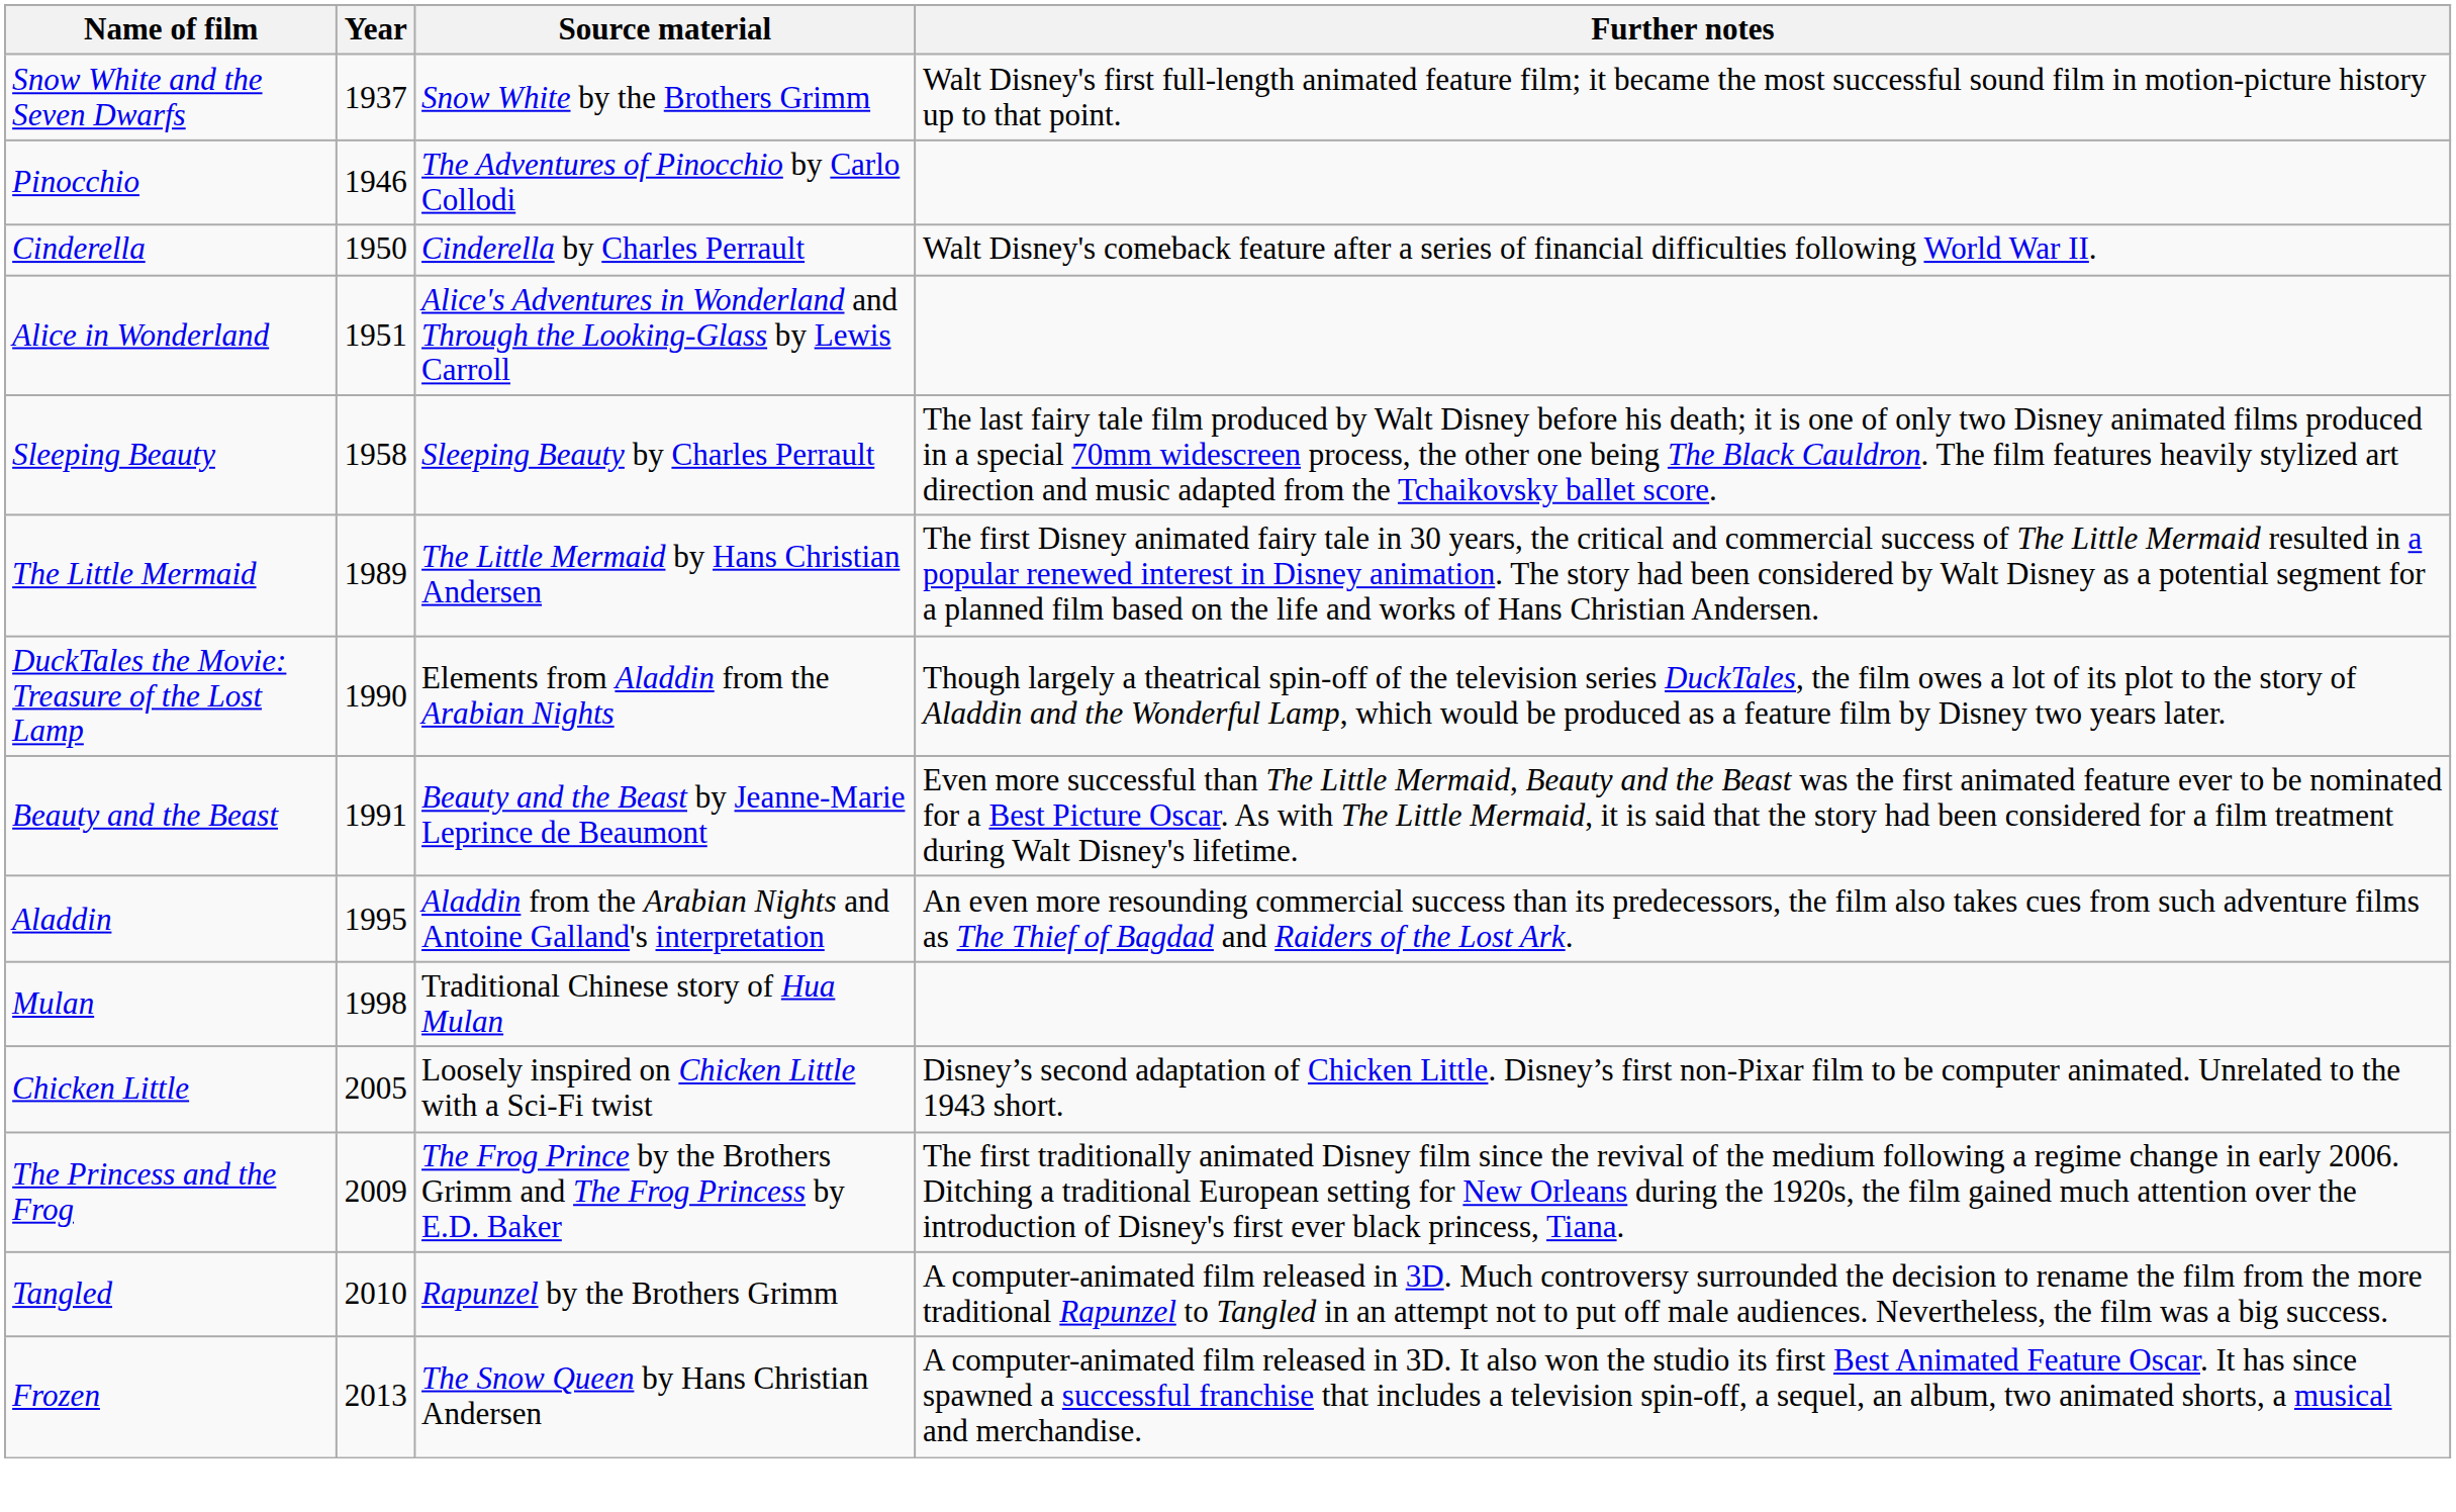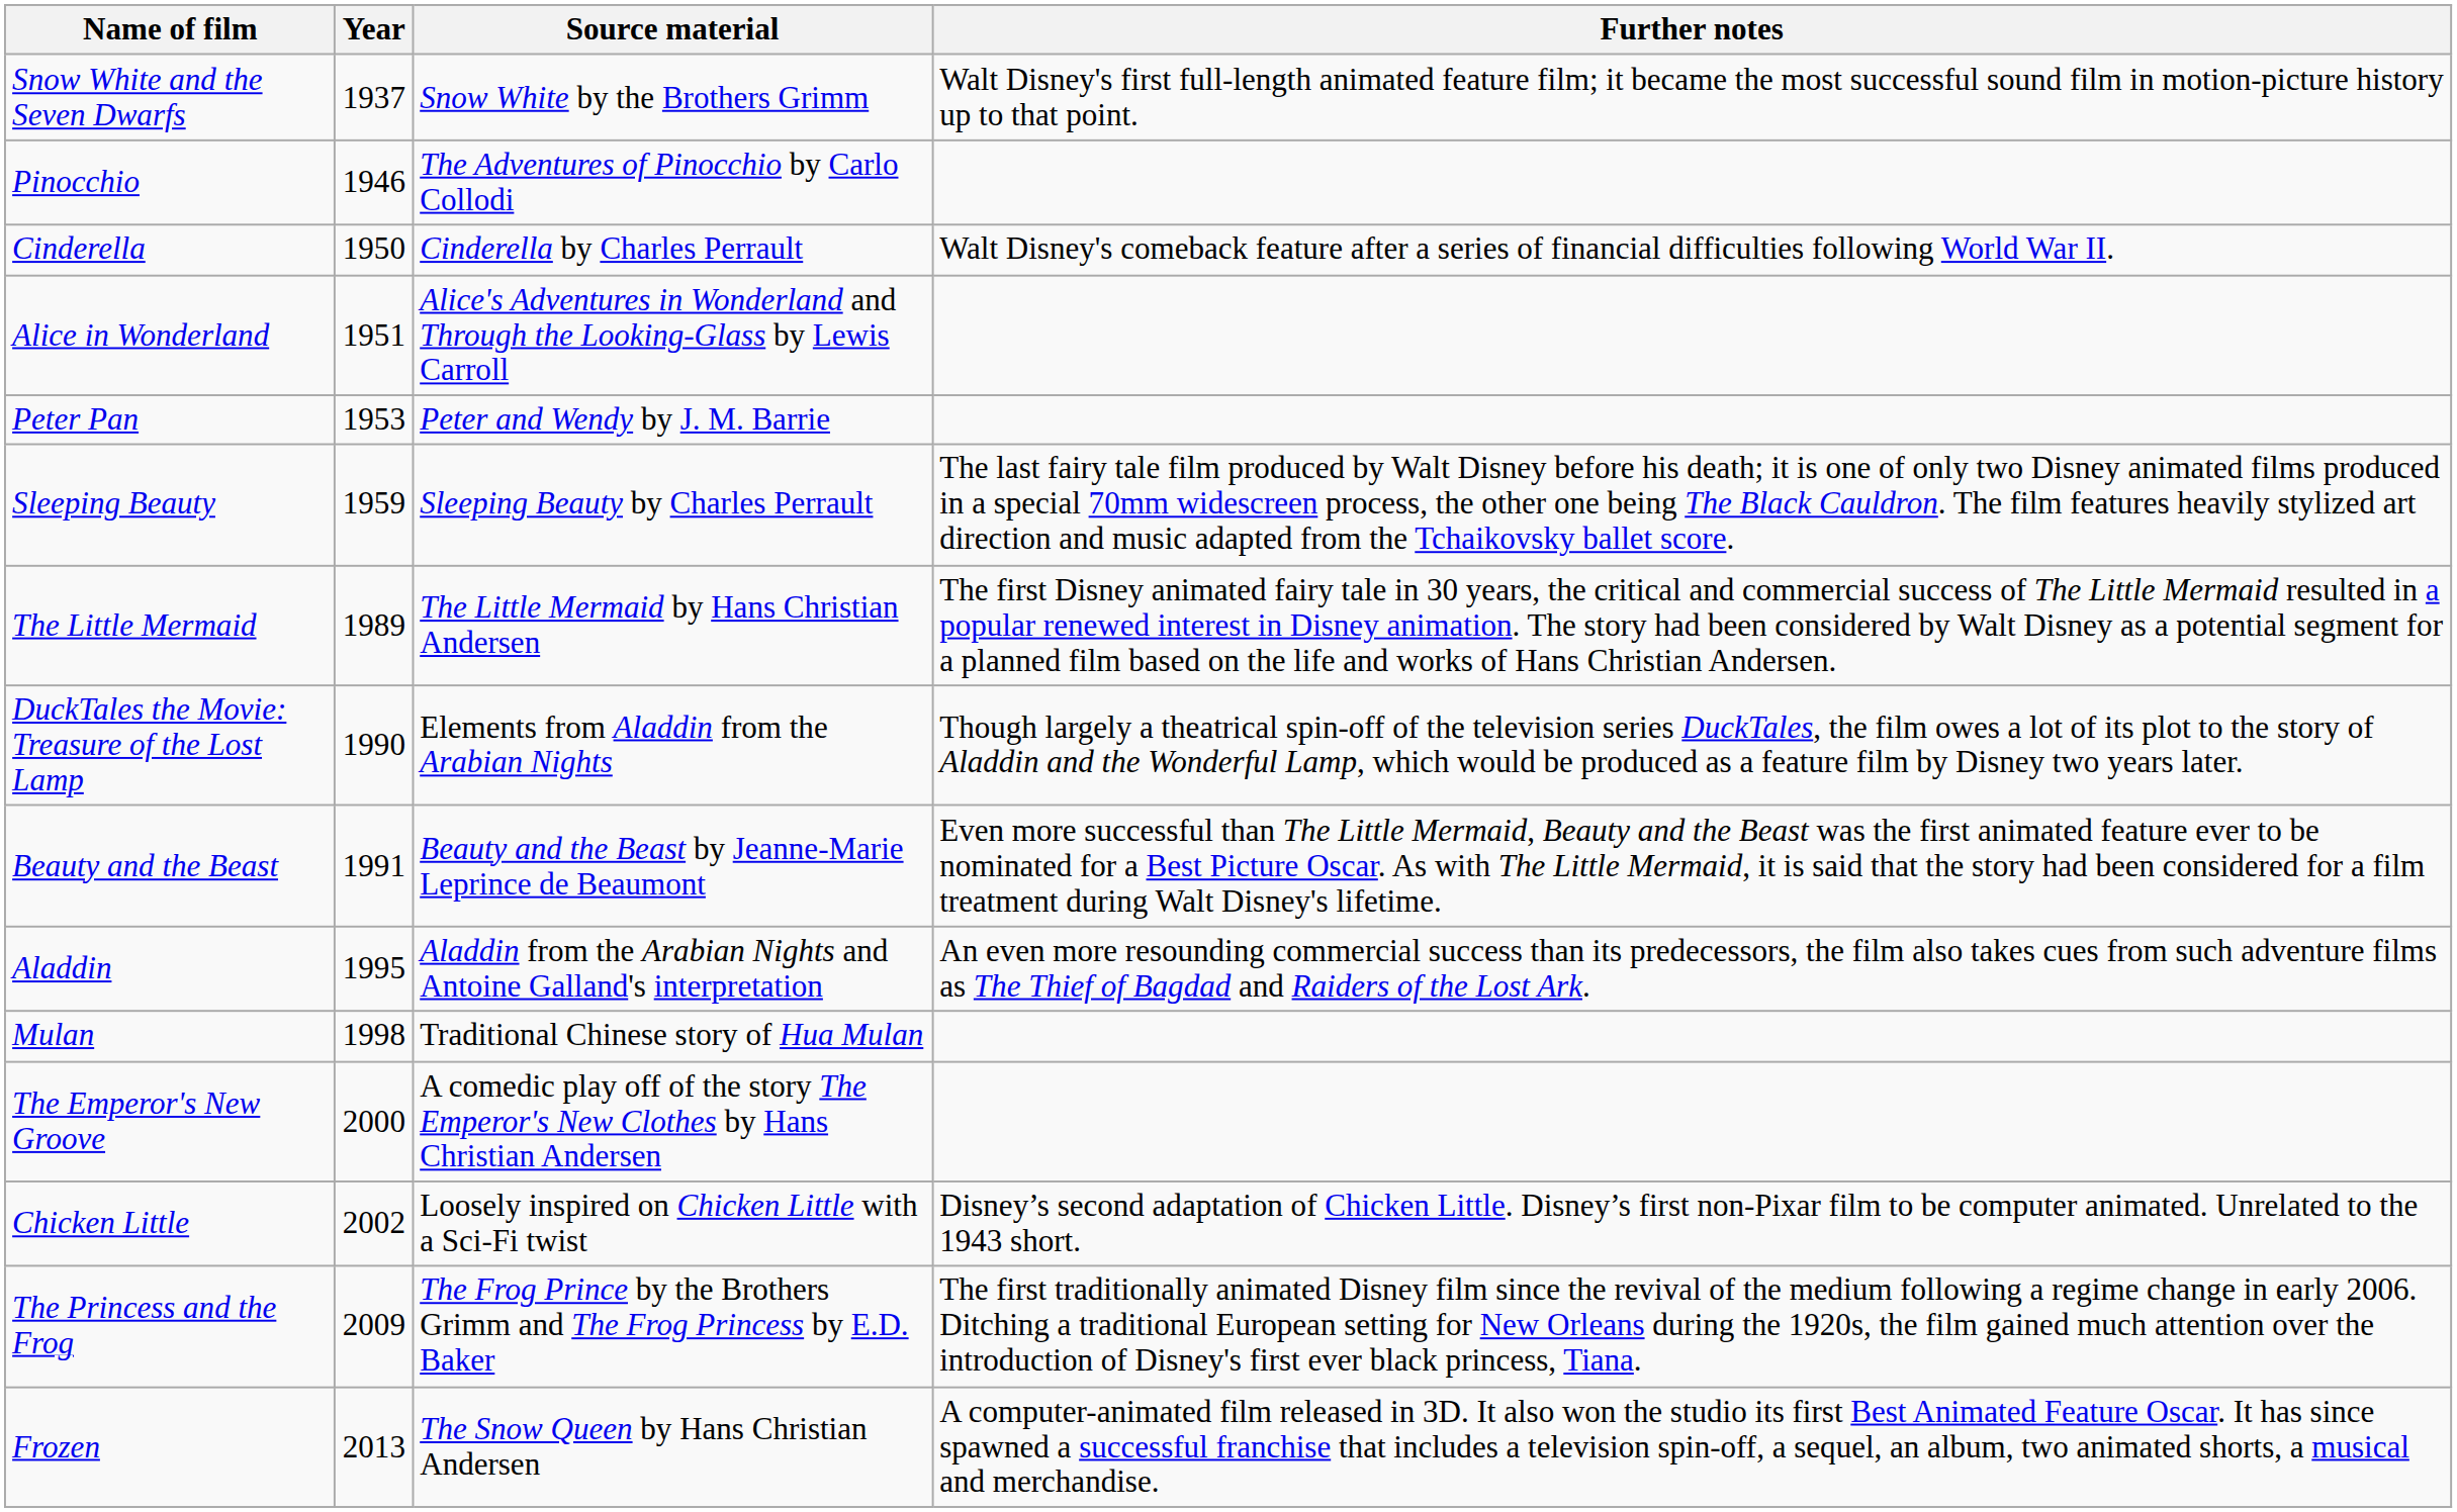+ row: Peter Pan | 1953 | Peter and Wendy by J. M. Barrie
Sleeping Beauty | Year: 1958 -> 1959
+ row: The Emperor's New Groove | 2000 | A comedic play off of the story The Emperor's New Clothes by Hans Christian Andersen
Chicken Little | Year: 2005 -> 2002
- row: Tangled | 2010 | Rapunzel by the Brothers Grimm | A computer-animated film released in 3D. Much controversy surrounded the decision to rename the film from the more traditional Rapunzel to Tangled in an attempt not to put off male audiences. Nevertheless, the film was a big success.
